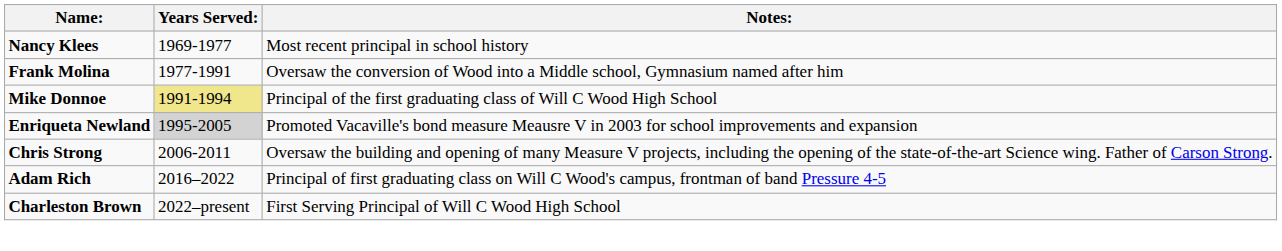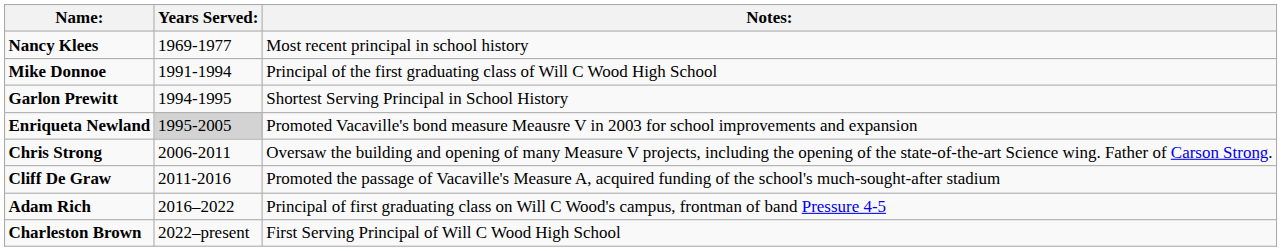- row: Frank Molina | 1977-1991 | Oversaw the conversion of Wood into a Middle school, Gymnasium named after him
Mike Donnoe | Years Served:: khaki background -> no background
+ row: Garlon Prewitt | 1994-1995 | Shortest Serving Principal in School History
+ row: Cliff De Graw | 2011-2016 | Promoted the passage of Vacaville's Measure A, acquired funding of the school's much-sought-after stadium
